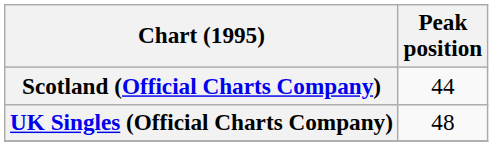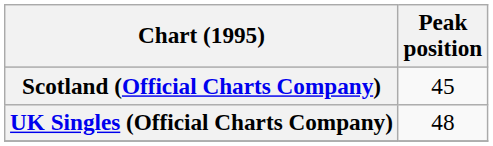Scotland (Official Charts Company) | Peak position: 44 -> 45
